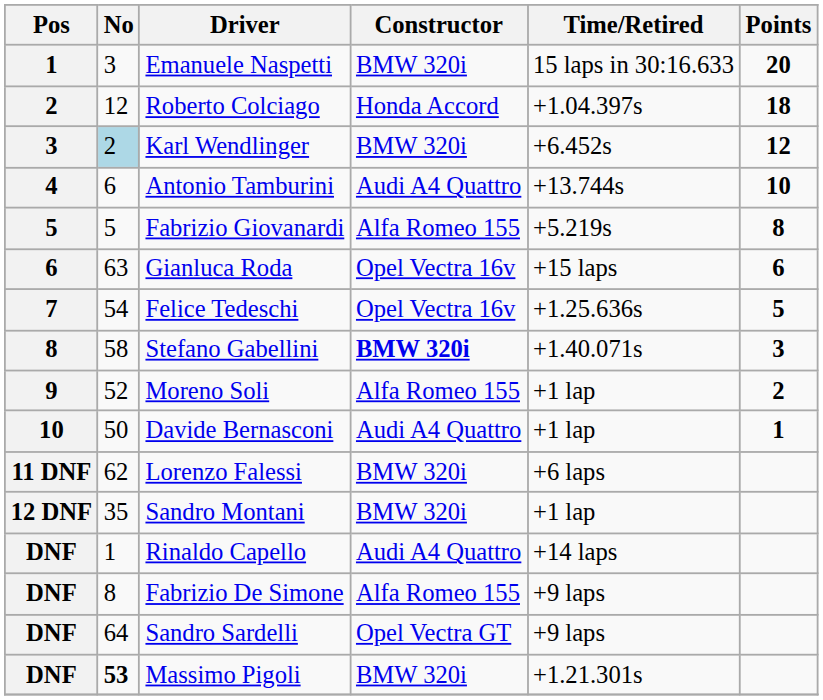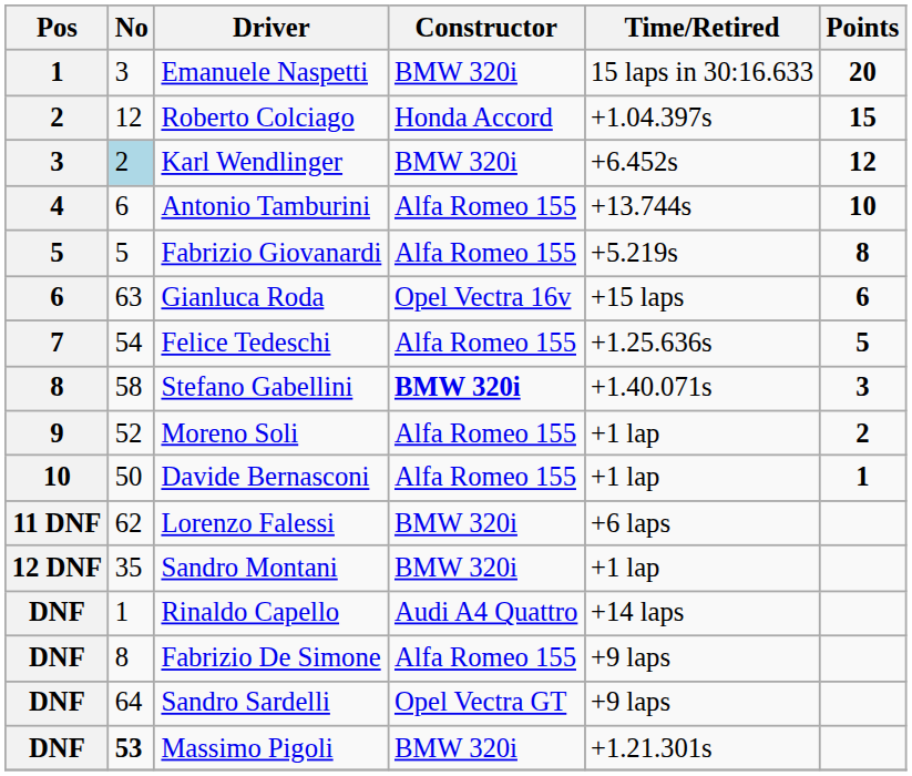Roberto Colciago | Points: 18 -> 15
Antonio Tamburini | Constructor: Audi A4 Quattro -> Alfa Romeo 155
Felice Tedeschi | Constructor: Opel Vectra 16v -> Alfa Romeo 155
Davide Bernasconi | Constructor: Audi A4 Quattro -> Alfa Romeo 155
